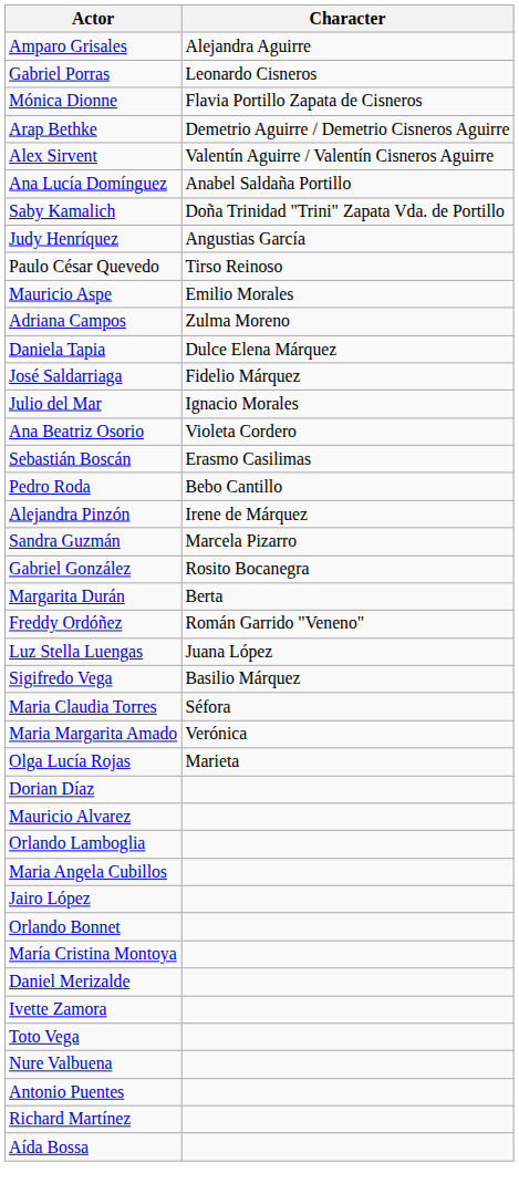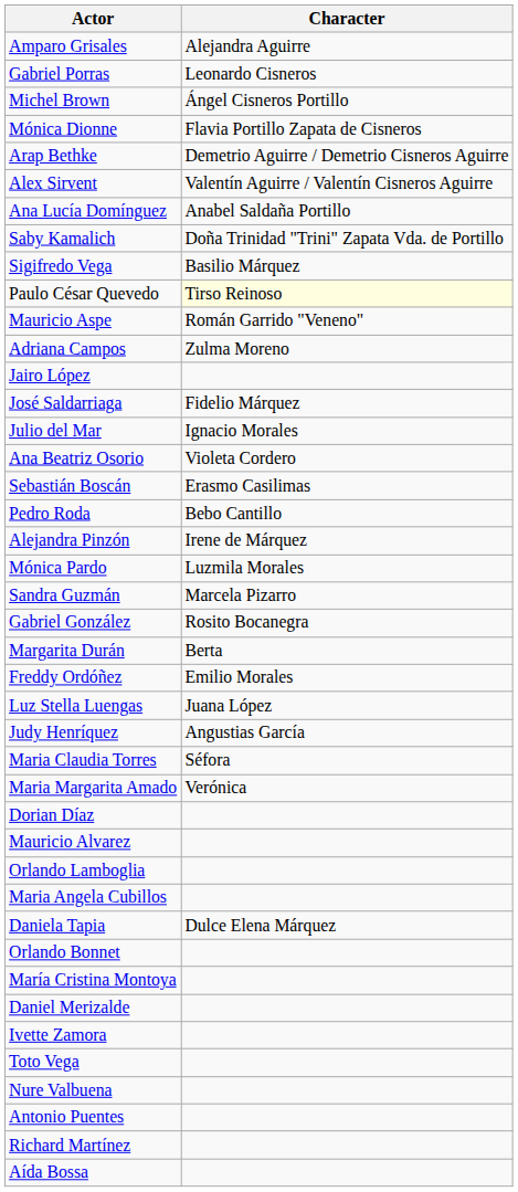+ row: Michel Brown | Ángel Cisneros Portillo
rows swapped: Judy Henríquez <-> Sigifredo Vega
Paulo César Quevedo | Character: no background -> lightyellow background
Mauricio Aspe | Character: Emilio Morales -> Román Garrido "Veneno"
rows swapped: Daniela Tapia <-> Jairo López
+ row: Mónica Pardo | Luzmila Morales
Freddy Ordóñez | Character: Román Garrido "Veneno" -> Emilio Morales
- row: Olga Lucía Rojas | Marieta
